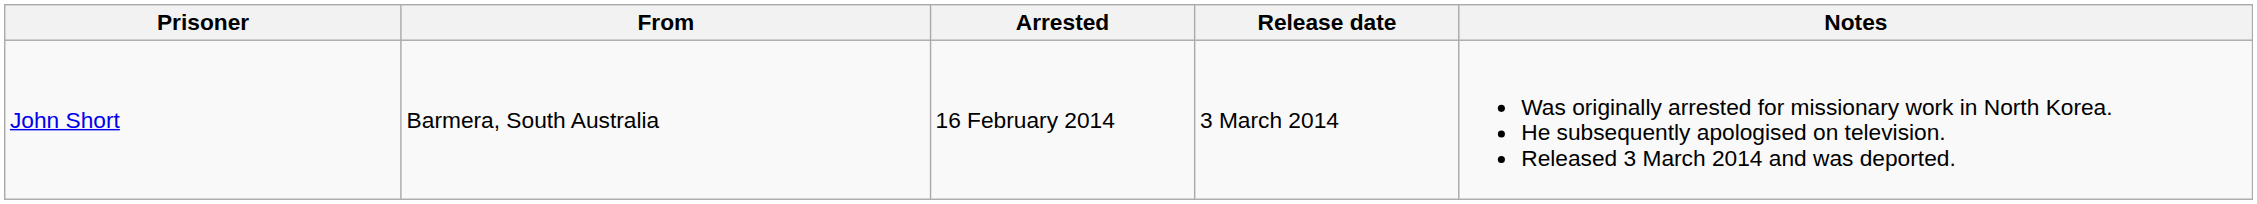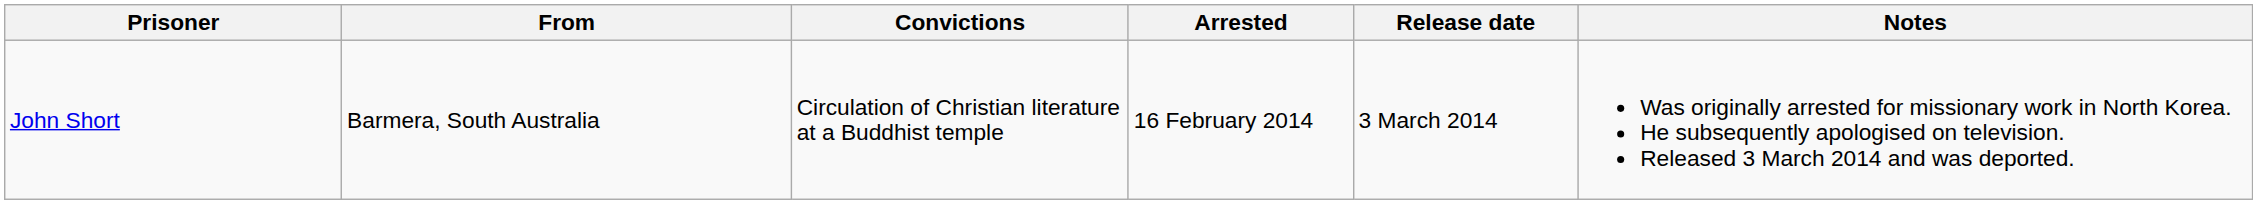+ column: Convictions | Circulation of Christian literature at a Buddhist temple
